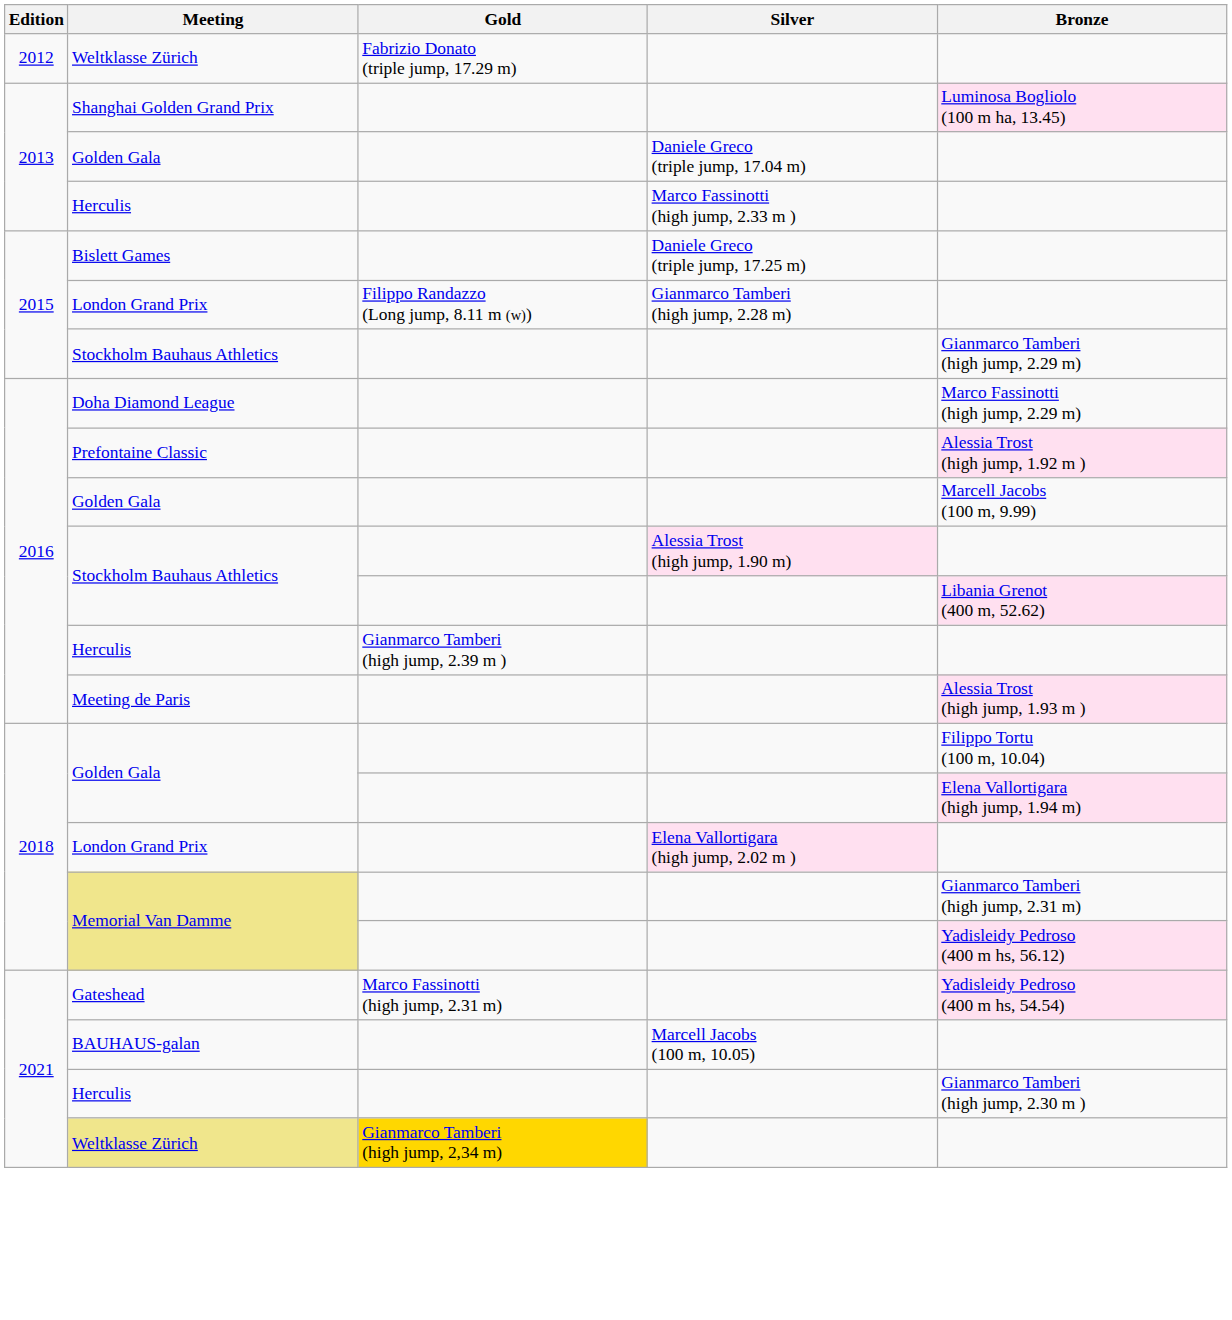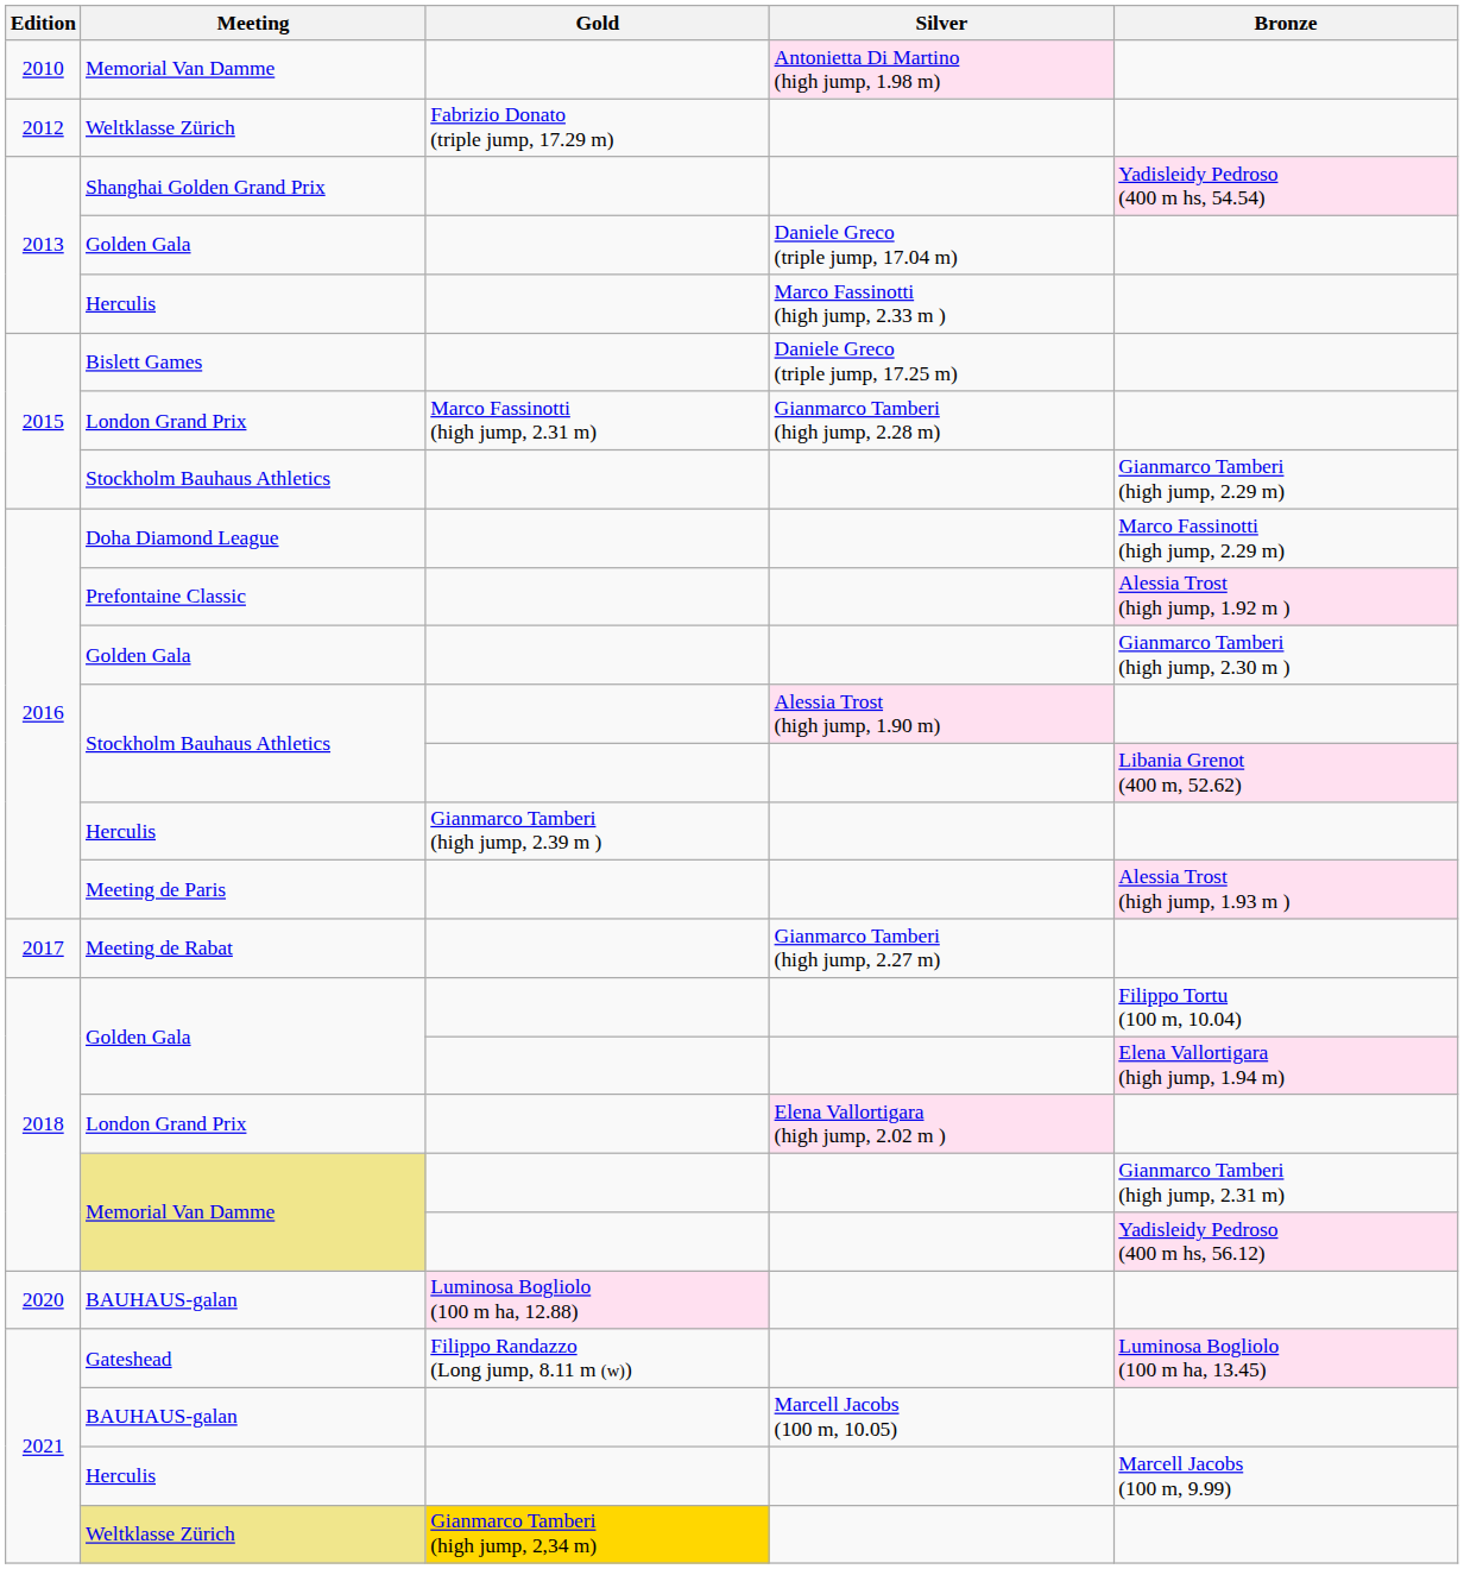+ row: 2010 | Memorial Van Damme | Antonietta Di Martino (high jump, 1.98 m)
Shanghai Golden Grand Prix | Bronze: Luminosa Bogliolo (100 m ha, 13.45) -> Yadisleidy Pedroso (400 m hs, 54.54)
2015 / London Grand Prix | Gold: Filippo Randazzo (Long jump, 8.11 m (w)) -> Marco Fassinotti (high jump, 2.31 m)
2016 / Golden Gala | Bronze: Marcell Jacobs (100 m, 9.99) -> Gianmarco Tamberi (high jump, 2.30 m )
+ row: 2017 | Meeting de Rabat | Gianmarco Tamberi (high jump, 2.27 m)
+ row: 2020 | BAUHAUS-galan | Luminosa Bogliolo (100 m ha, 12.88)
Gateshead | Gold: Marco Fassinotti (high jump, 2.31 m) -> Filippo Randazzo (Long jump, 8.11 m (w))
Gateshead | Bronze: Yadisleidy Pedroso (400 m hs, 54.54) -> Luminosa Bogliolo (100 m ha, 13.45)
2021 / Herculis | Bronze: Gianmarco Tamberi (high jump, 2.30 m ) -> Marcell Jacobs (100 m, 9.99)
